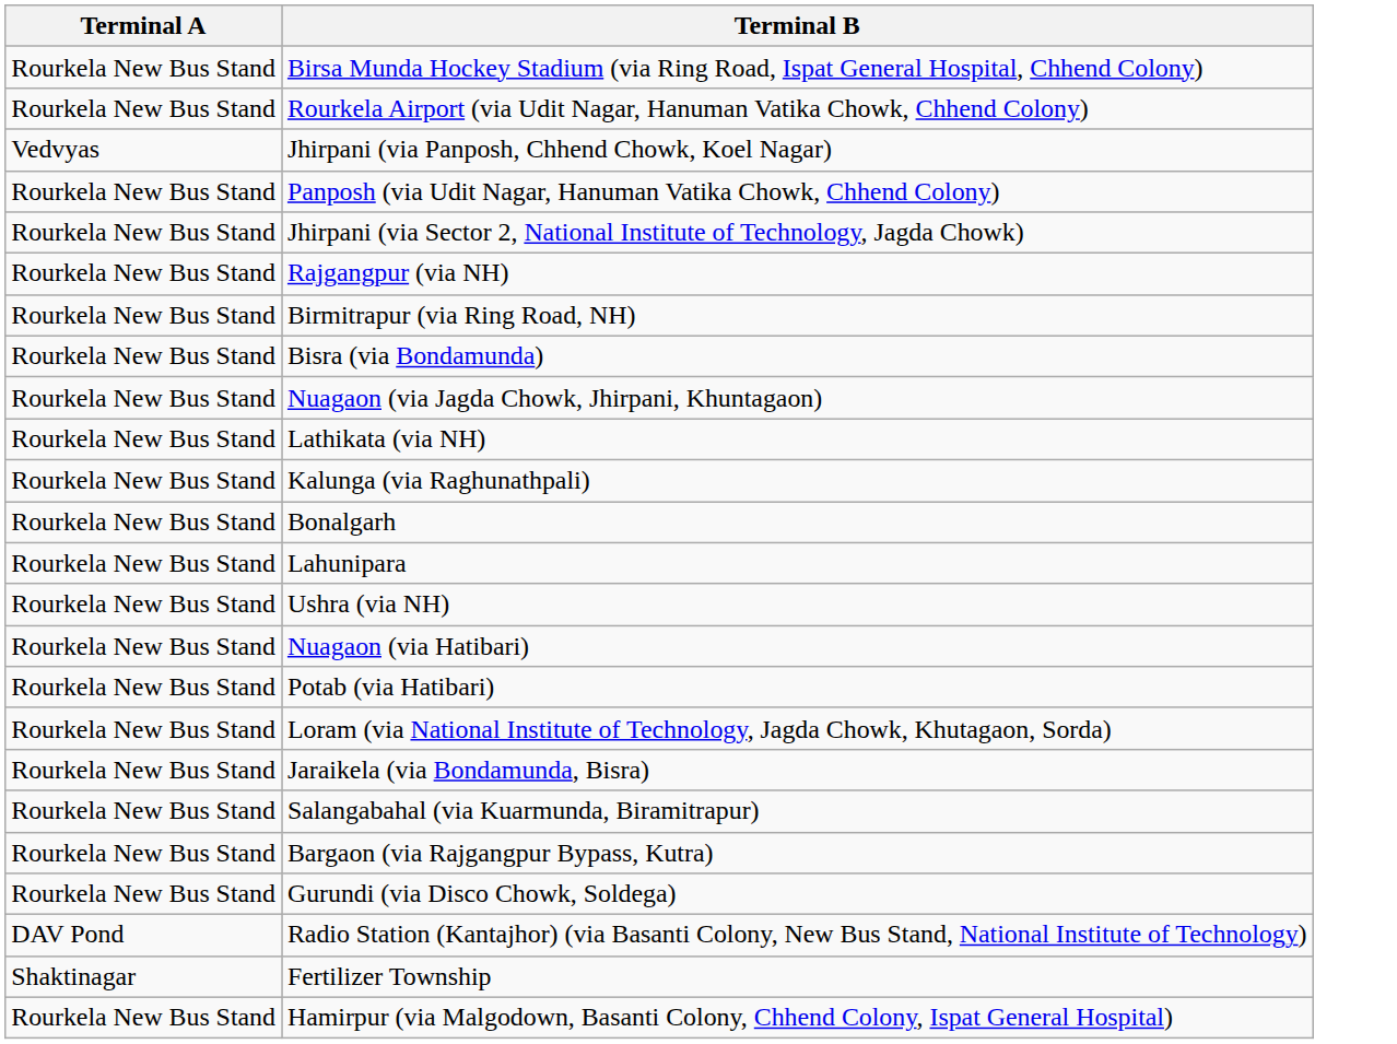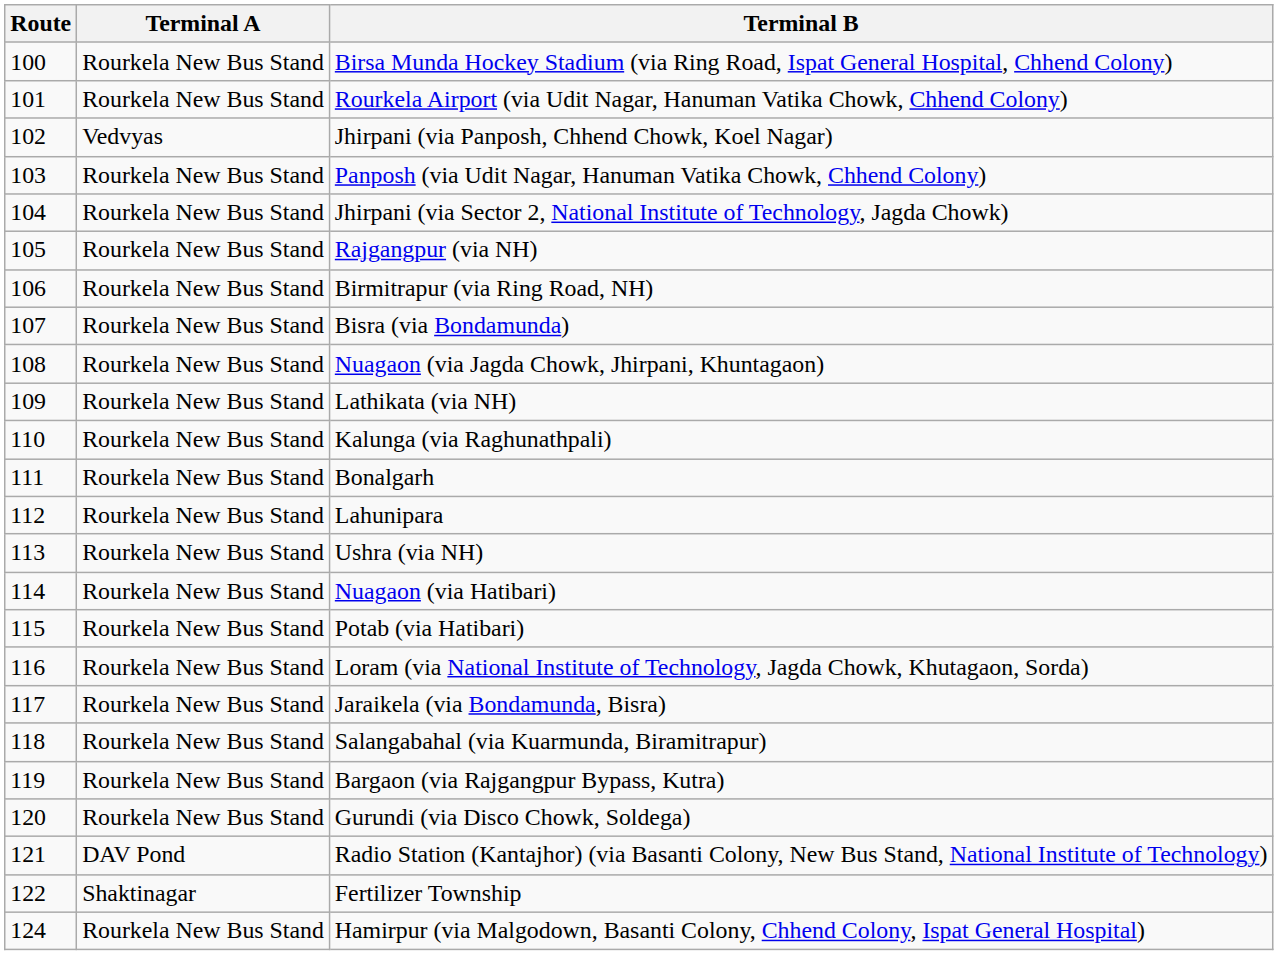+ column: Route | 100 | 101 | 102 | 103 | 104 | 105 | 106 | 107 | 108 | 109 | 110 | 111 | 112 | 113 | 114 | 115 | 116 | 117 | 118 | 119 | 120 | 121 | 122 | 124
